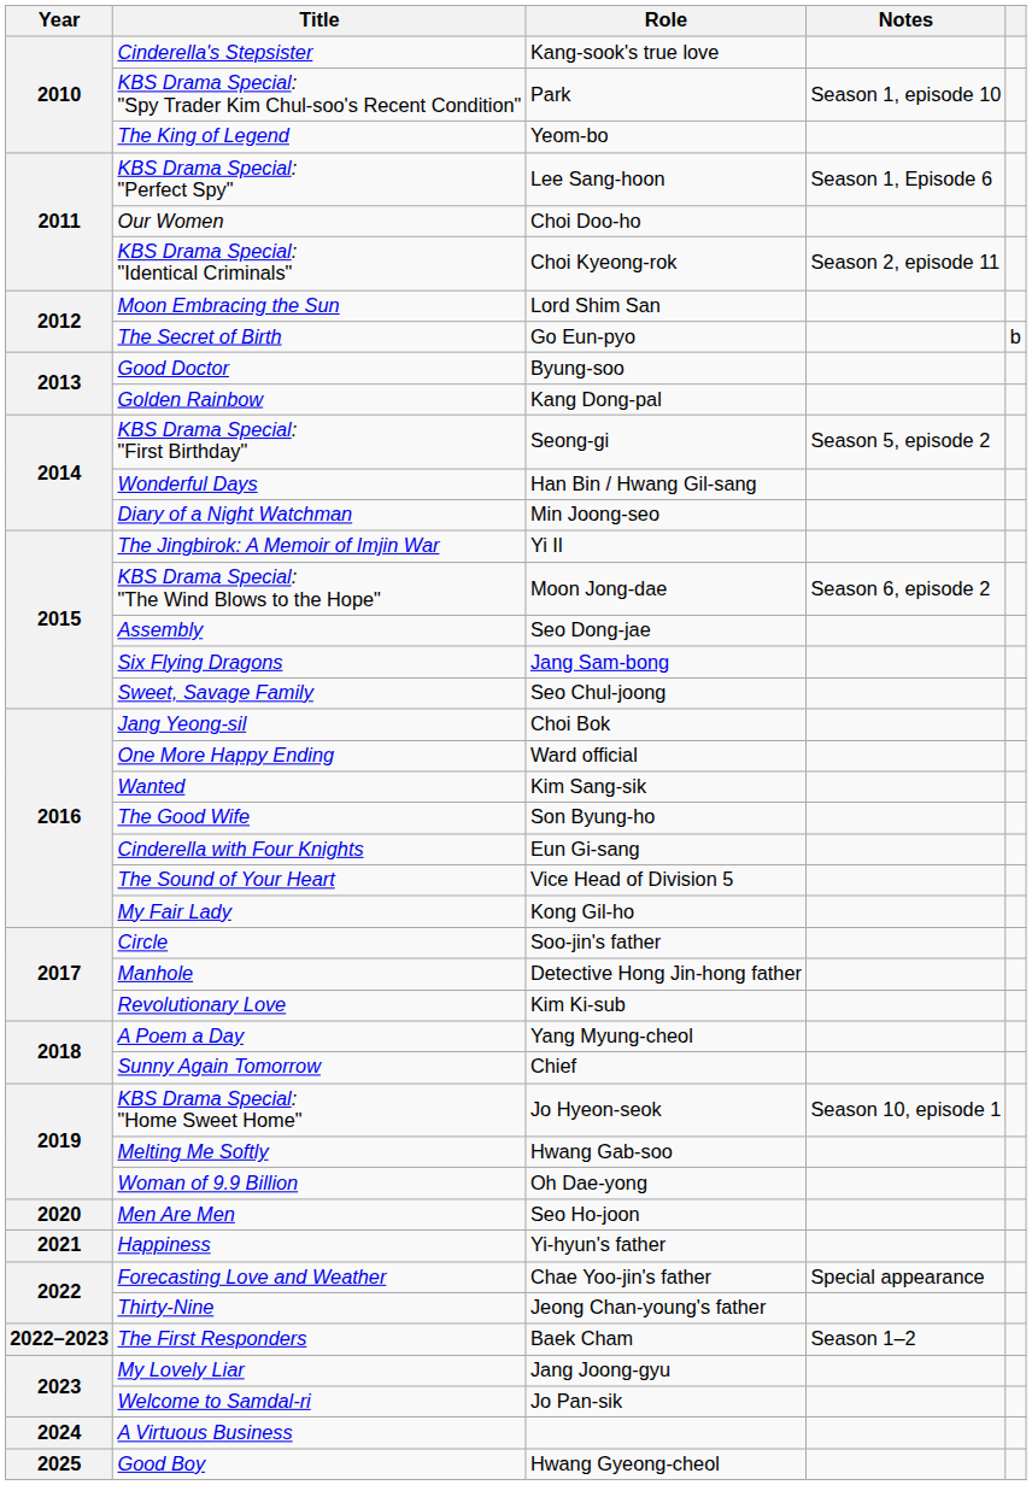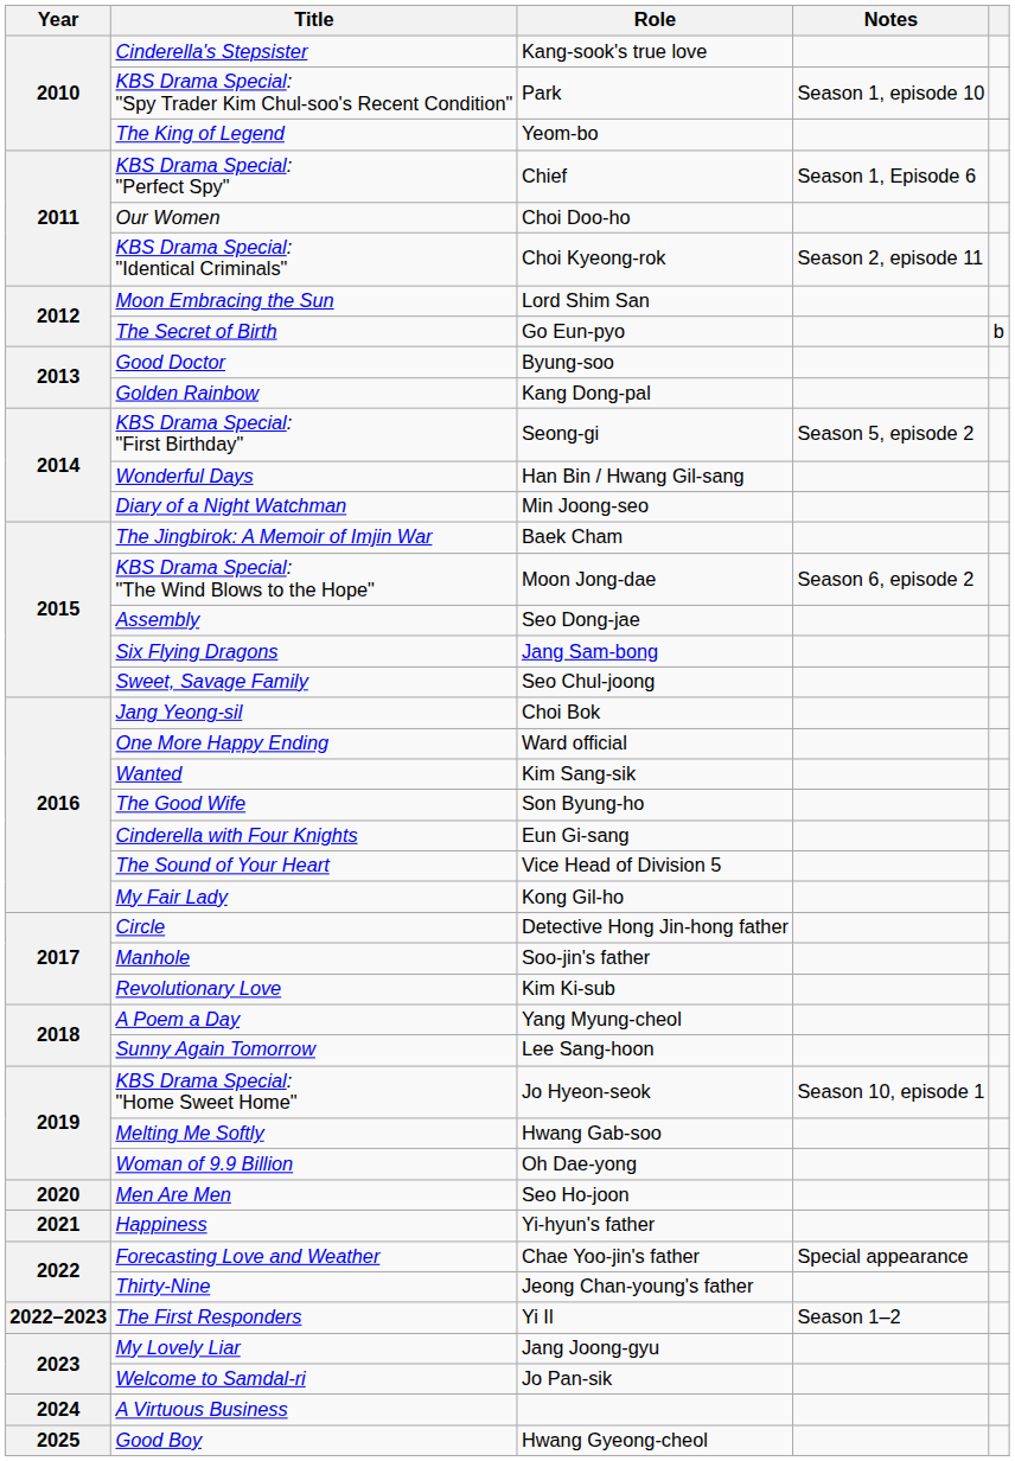KBS Drama Special: "Perfect Spy" | Role: Lee Sang-hoon -> Chief
The Jingbirok: A Memoir of Imjin War | Role: Yi Il -> Baek Cham
Circle | Role: Soo-jin's father -> Detective Hong Jin-hong father
Manhole | Role: Detective Hong Jin-hong father -> Soo-jin's father
Sunny Again Tomorrow | Role: Chief -> Lee Sang-hoon
The First Responders | Role: Baek Cham -> Yi Il
